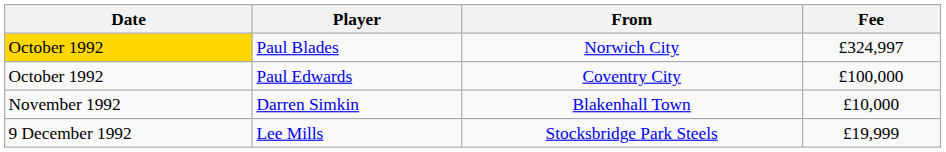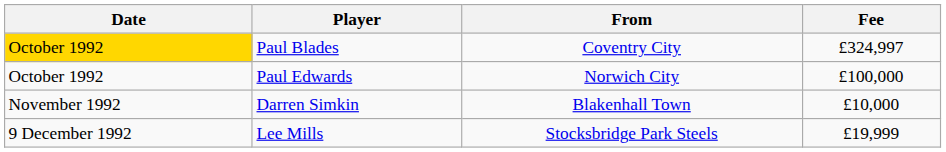Paul Blades | From: Norwich City -> Coventry City
Paul Edwards | From: Coventry City -> Norwich City
